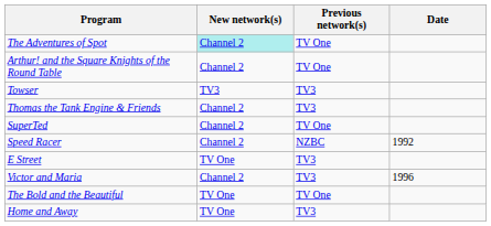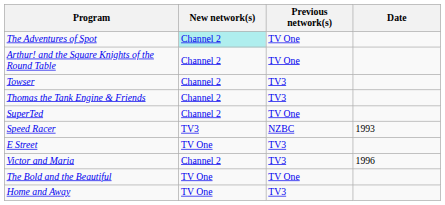Towser | New network(s): TV3 -> Channel 2
Speed Racer | New network(s): Channel 2 -> TV3
Speed Racer | Date: 1992 -> 1993
